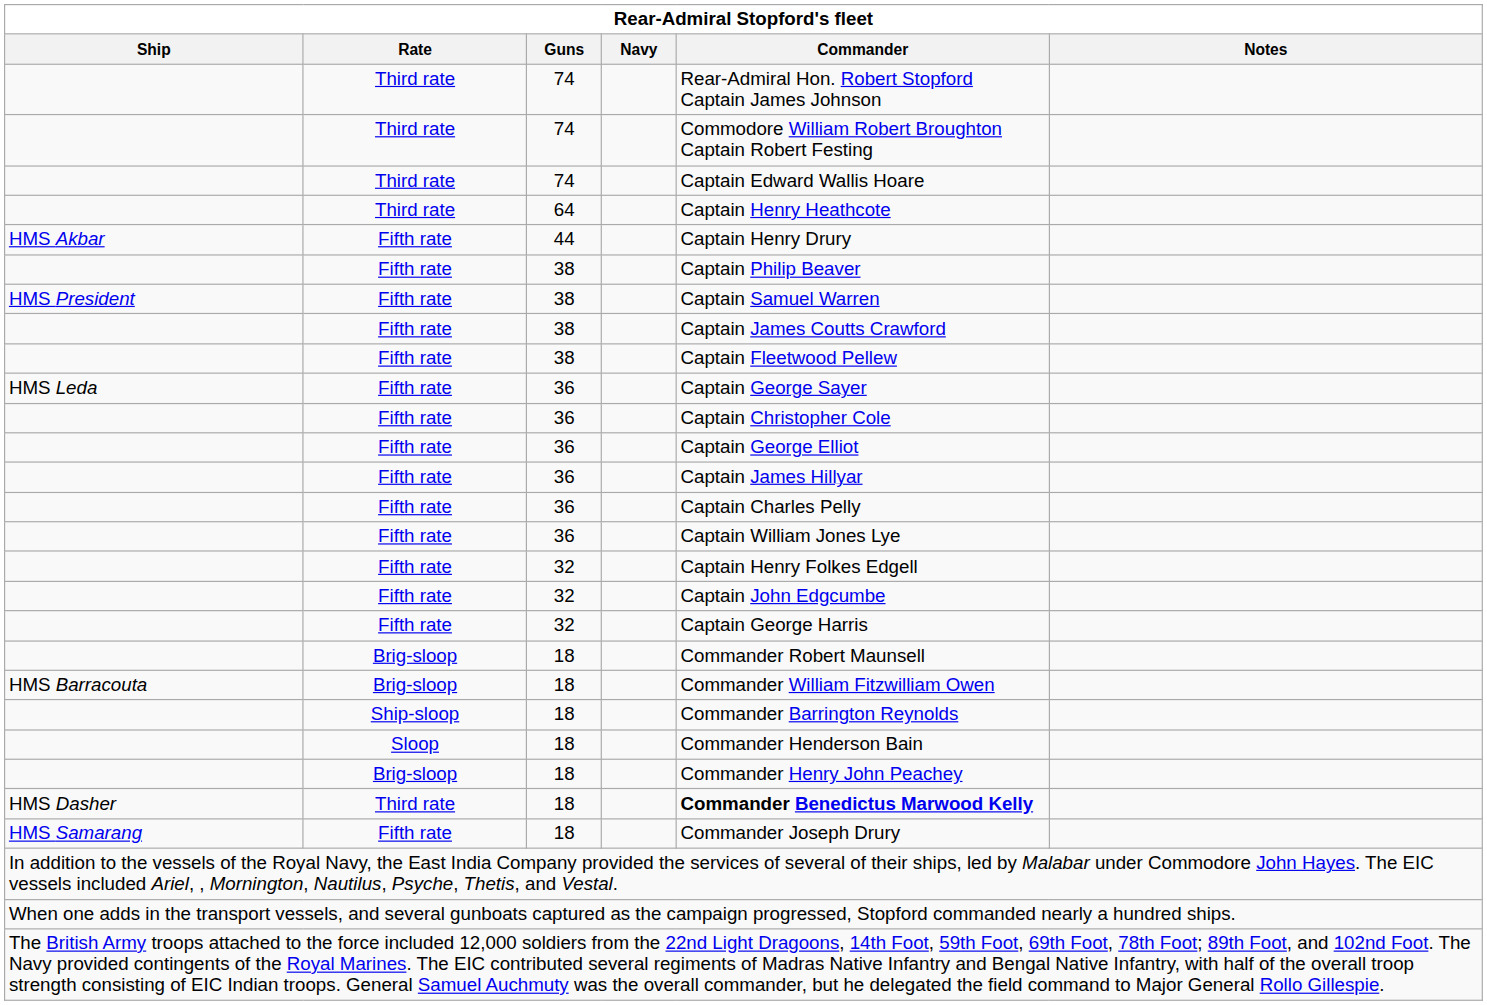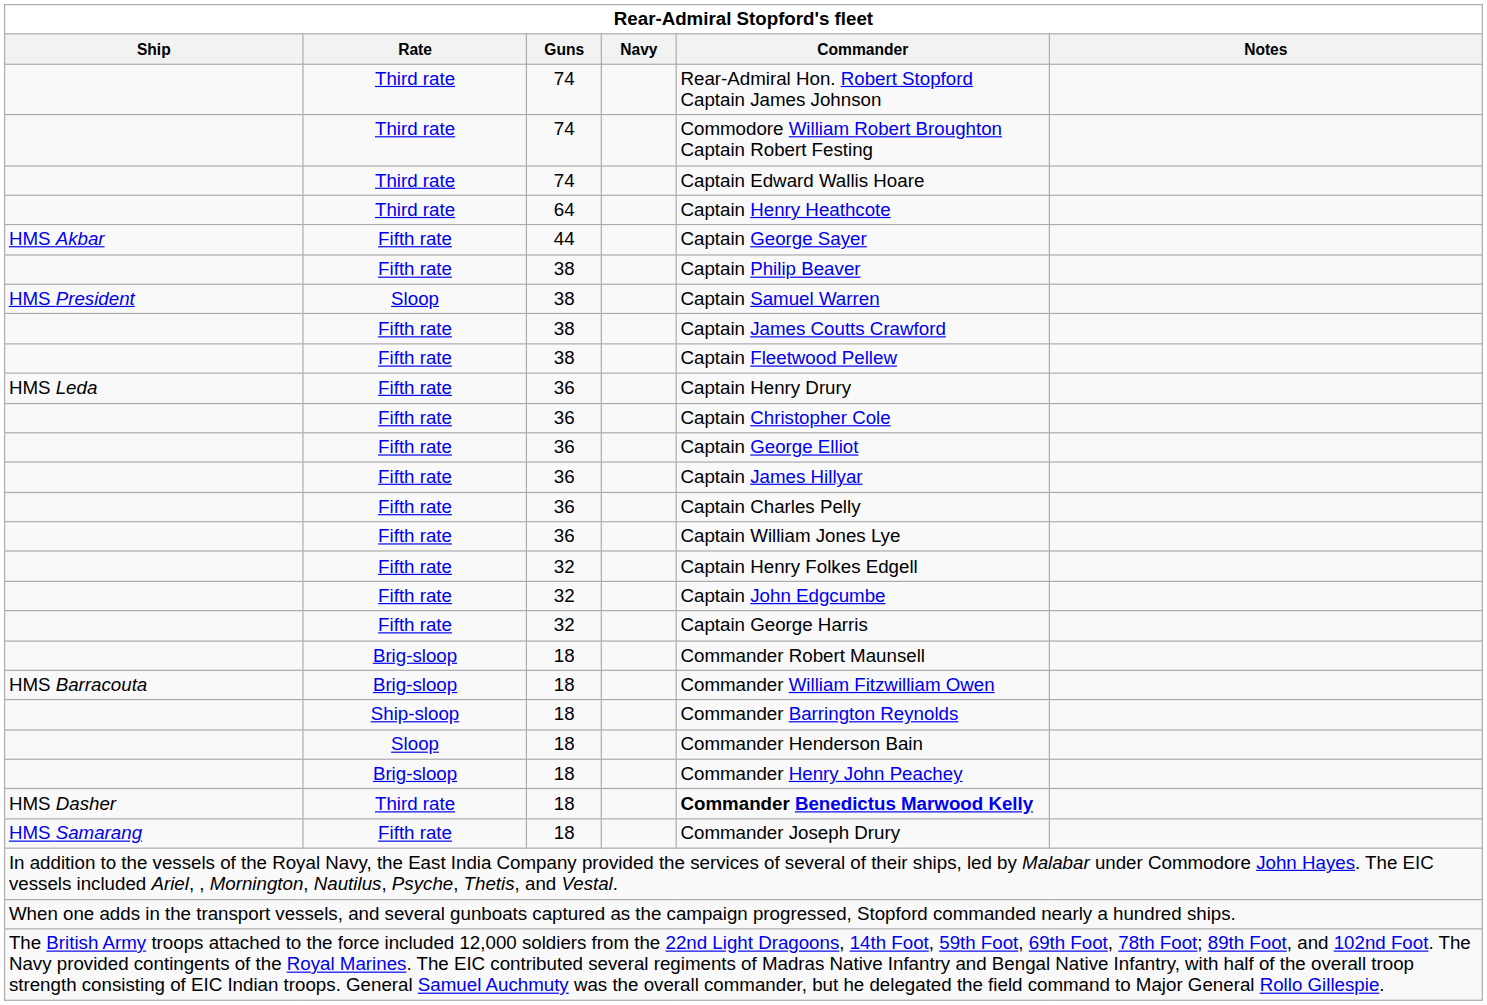HMS Akbar | Commander: Captain Henry Drury -> Captain George Sayer
HMS President | Rate: Fifth rate -> Sloop
HMS Leda | Commander: Captain George Sayer -> Captain Henry Drury
